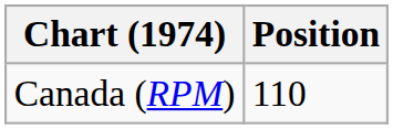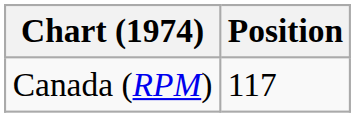Canada (RPM) | Position: 110 -> 117
